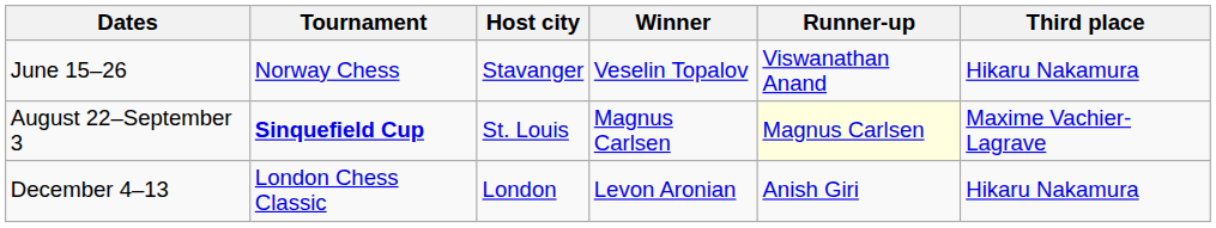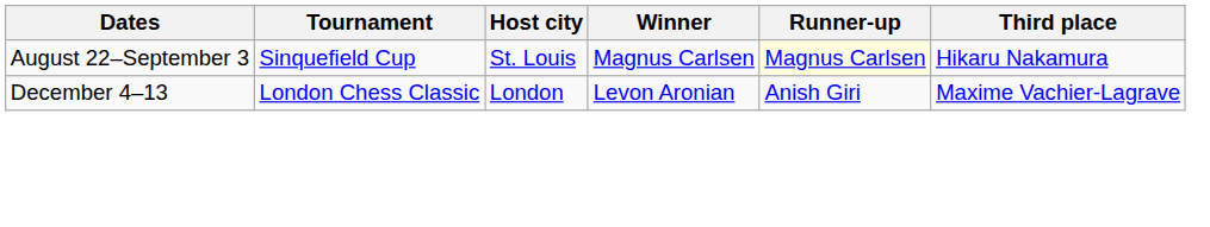- row: June 15–26 | Norway Chess | Stavanger | Veselin Topalov | Viswanathan Anand | Hikaru Nakamura
August 22–September 3 | Tournament: bold -> normal
August 22–September 3 | Third place: Maxime Vachier-Lagrave -> Hikaru Nakamura
December 4–13 | Third place: Hikaru Nakamura -> Maxime Vachier-Lagrave
